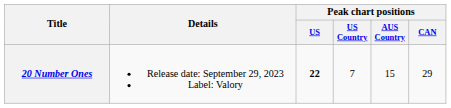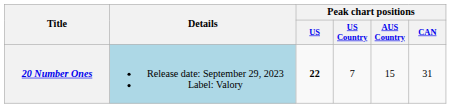20 Number Ones | Details: no background -> lightblue background
20 Number Ones | Peak chart positions / CAN: 29 -> 31
